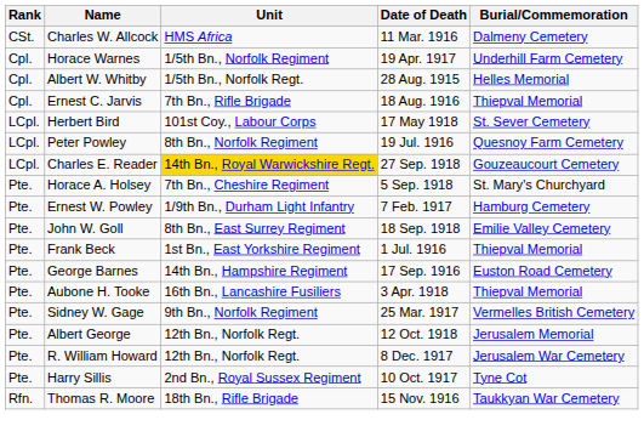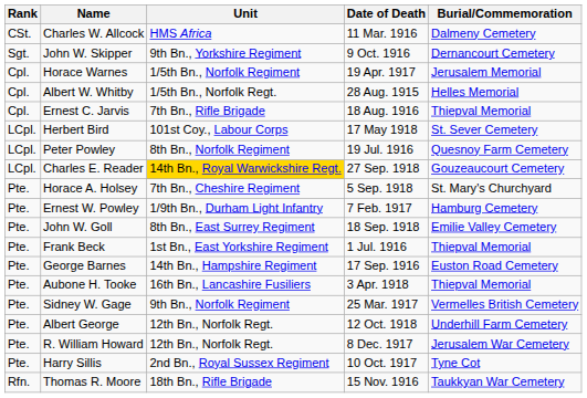+ row: Sgt. | John W. Skipper | 9th Bn., Yorkshire Regiment | 9 Oct. 1916 | Dernancourt Cemetery
Horace Warnes | Burial/Commemoration: Underhill Farm Cemetery -> Jerusalem Memorial
Albert George | Burial/Commemoration: Jerusalem Memorial -> Underhill Farm Cemetery
